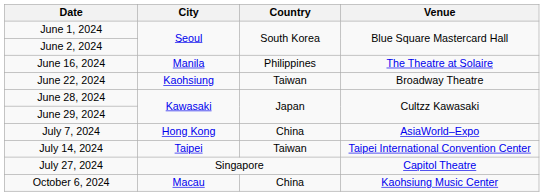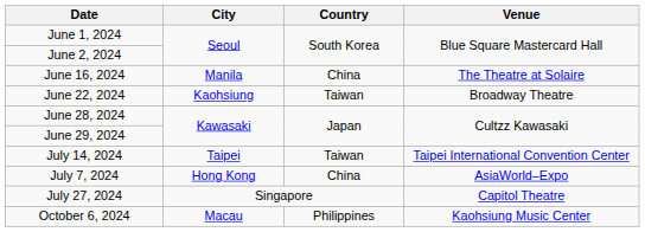June 16, 2024 | Country: Philippines -> China
rows swapped: July 7, 2024 <-> July 14, 2024
October 6, 2024 | Country: China -> Philippines
